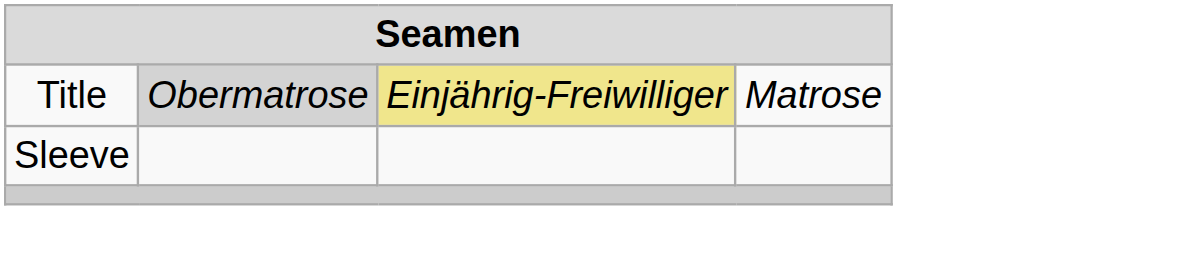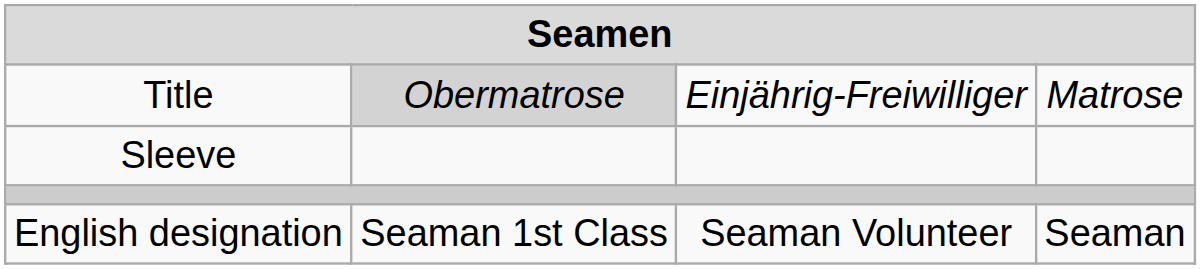Title | column 3: khaki background -> no background
+ row: English designation | Seaman 1st Class | Seaman Volunteer | Seaman
